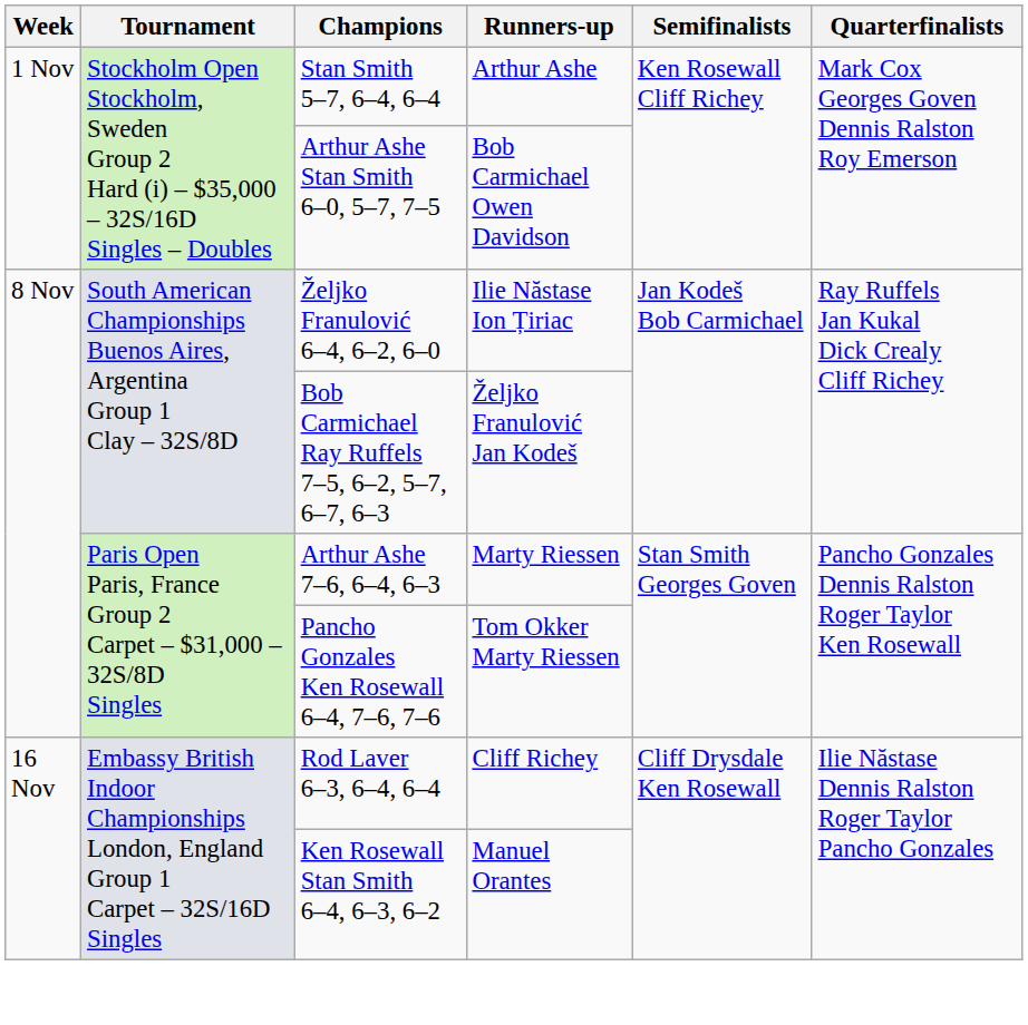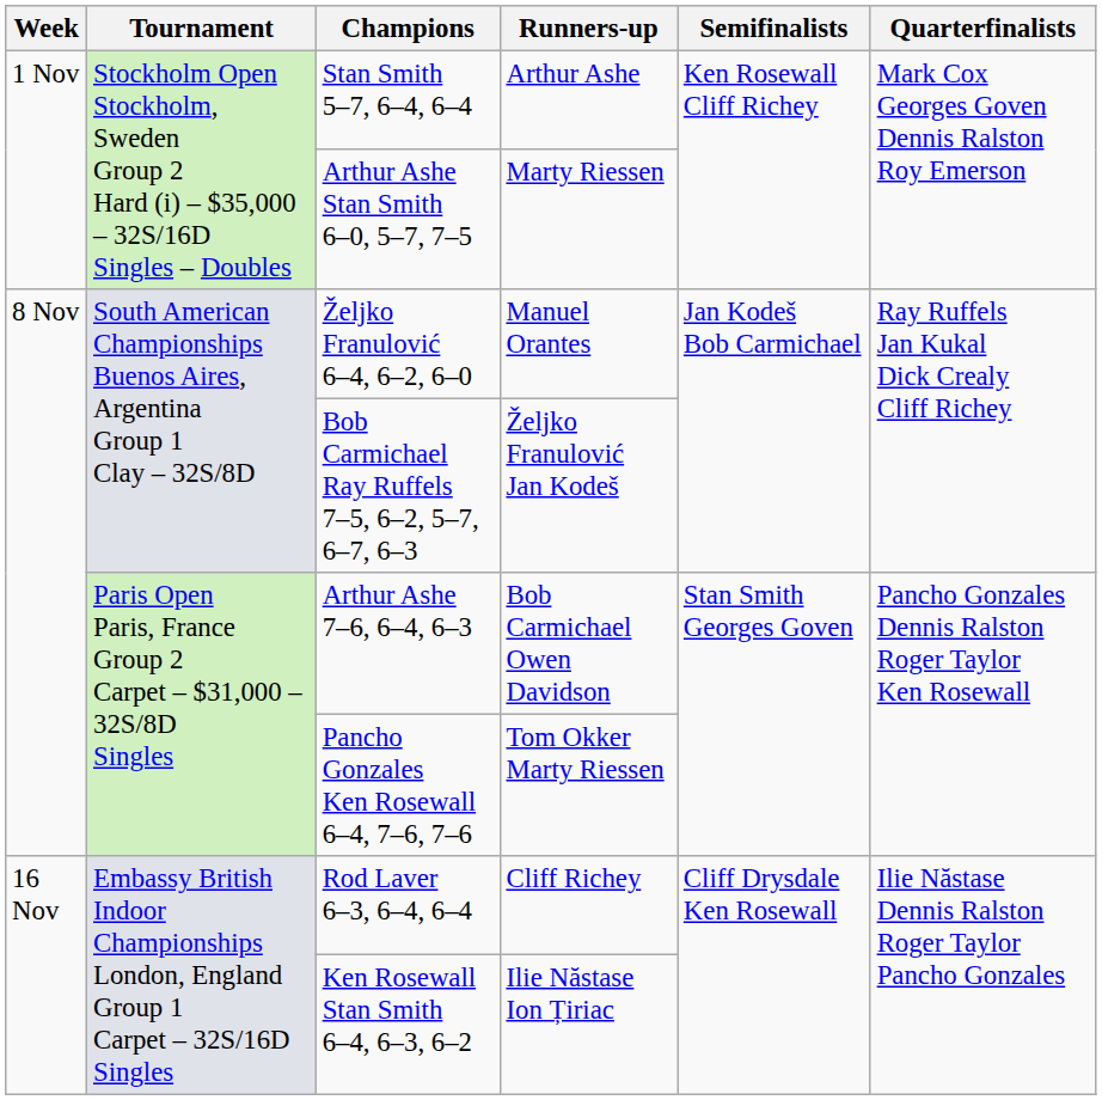Arthur Ashe Stan Smith 6–0, 5–7, 7–5 | Runners-up: Bob Carmichael Owen Davidson -> Marty Riessen
Željko Franulović 6–4, 6–2, 6–0 | Runners-up: Ilie Năstase Ion Țiriac -> Manuel Orantes
Arthur Ashe 7–6, 6–4, 6–3 | Runners-up: Marty Riessen -> Bob Carmichael Owen Davidson
Ken Rosewall Stan Smith 6–4, 6–3, 6–2 | Runners-up: Manuel Orantes -> Ilie Năstase Ion Țiriac
